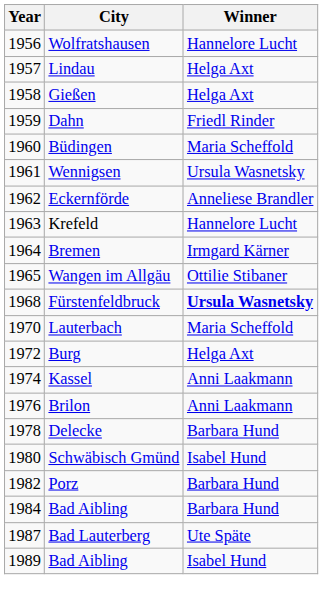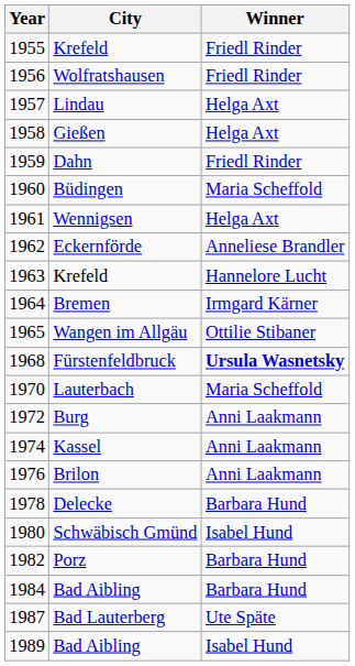+ row: 1955 | Krefeld | Friedl Rinder
Wolfratshausen | Winner: Hannelore Lucht -> Friedl Rinder
Wennigsen | Winner: Ursula Wasnetsky -> Helga Axt
Burg | Winner: Helga Axt -> Anni Laakmann
